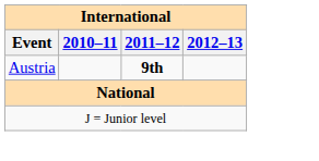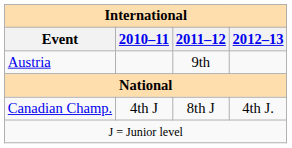Austria | 2011–12: bold -> normal
+ row: Canadian Champ. | 4th J | 8th J | 4th J.
